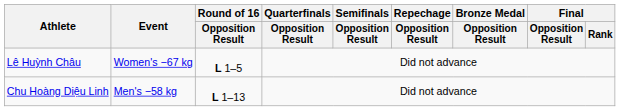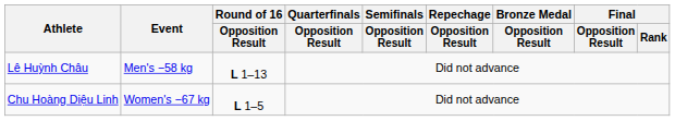Lê Huỳnh Châu | Event: Women's −67 kg -> Men's −58 kg
Lê Huỳnh Châu | Round of 16 / Opposition Result: L 1–5 -> L 1–13
Chu Hoàng Diệu Linh | Event: Men's −58 kg -> Women's −67 kg
Chu Hoàng Diệu Linh | Round of 16 / Opposition Result: L 1–13 -> L 1–5
